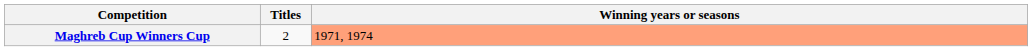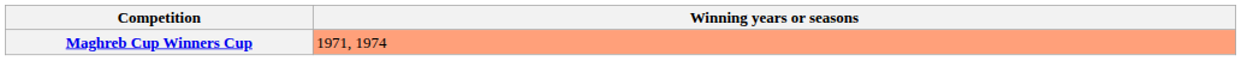- column: Titles | 2
